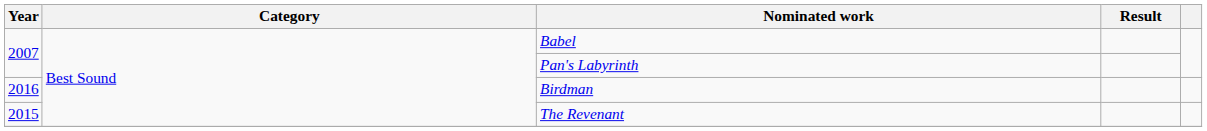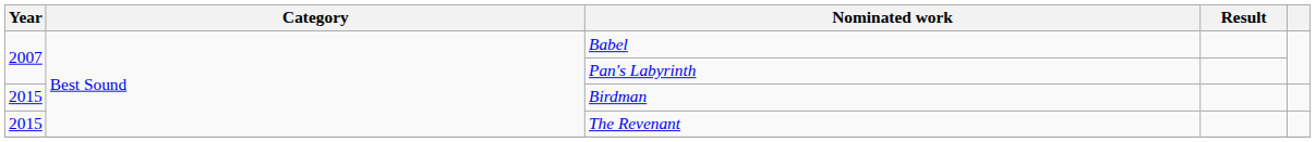Birdman | Year: 2016 -> 2015
